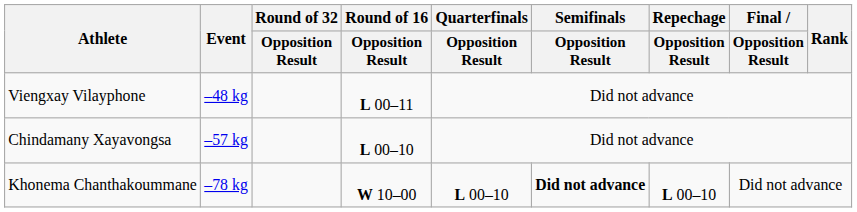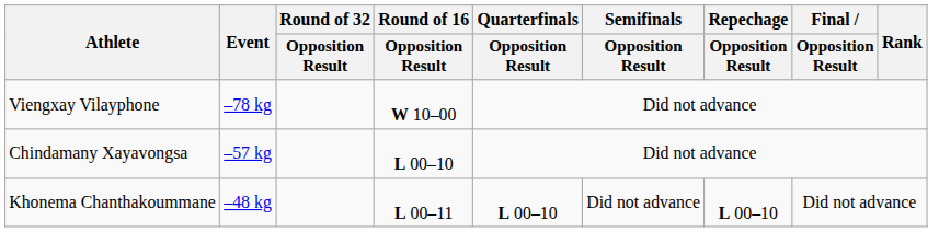Viengxay Vilayphone | Event: –48 kg -> –78 kg
Viengxay Vilayphone | Round of 16 / Opposition Result: L 00–11 -> W 10–00
Khonema Chanthakoummane | Event: –78 kg -> –48 kg
Khonema Chanthakoummane | Round of 16 / Opposition Result: W 10–00 -> L 00–11
Khonema Chanthakoummane | Semifinals / Opposition Result: bold -> normal
